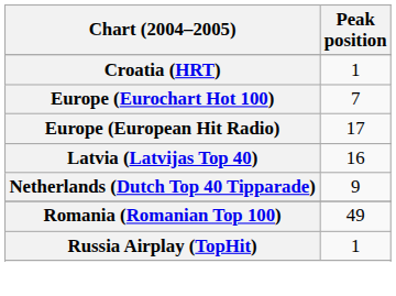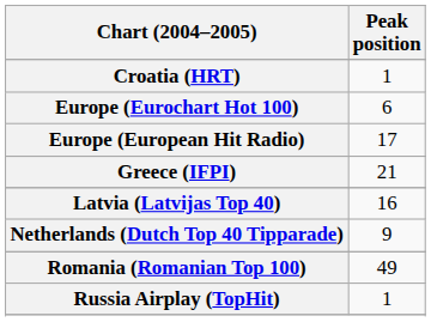Europe (Eurochart Hot 100) | Peak position: 7 -> 6
+ row: Greece (IFPI) | 21
